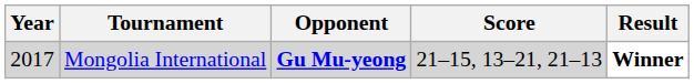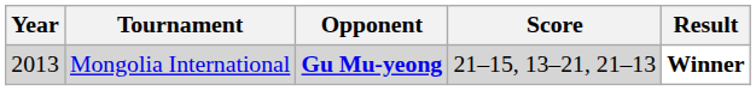Mongolia International | Year: 2017 -> 2013
